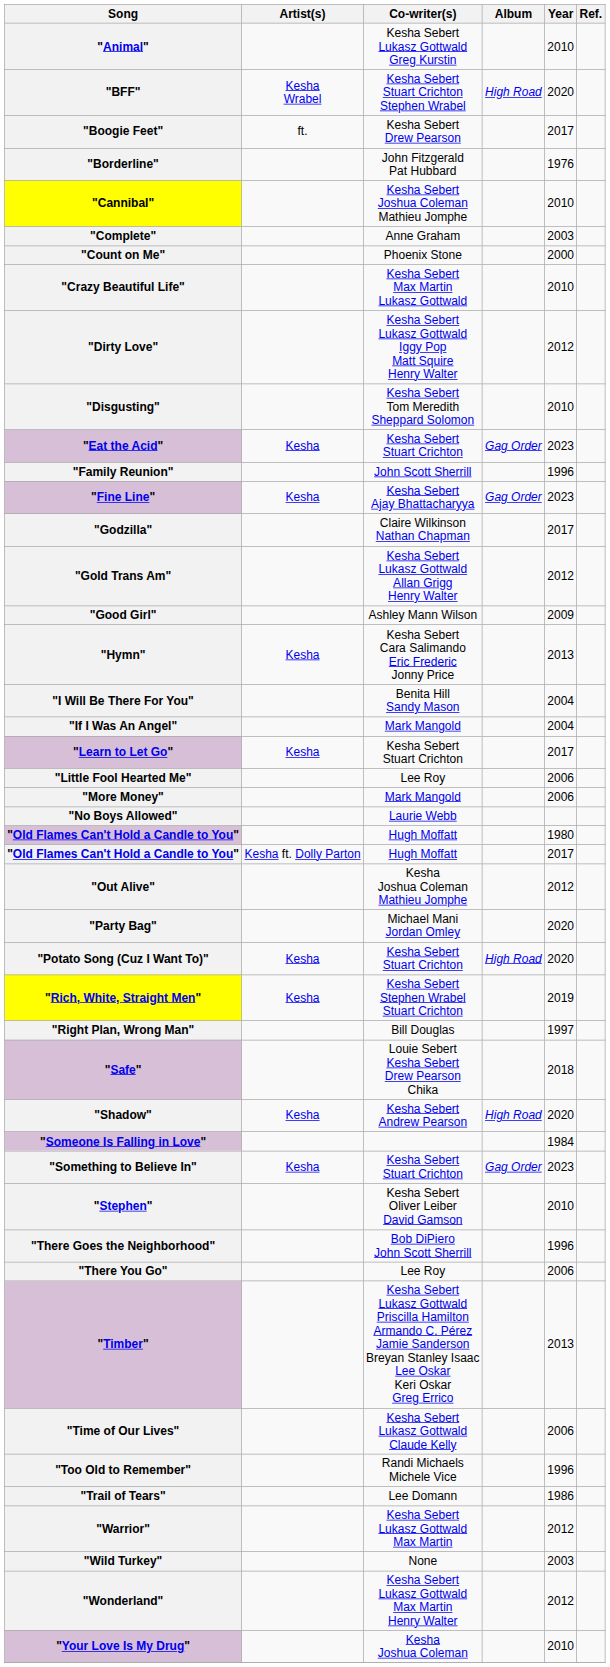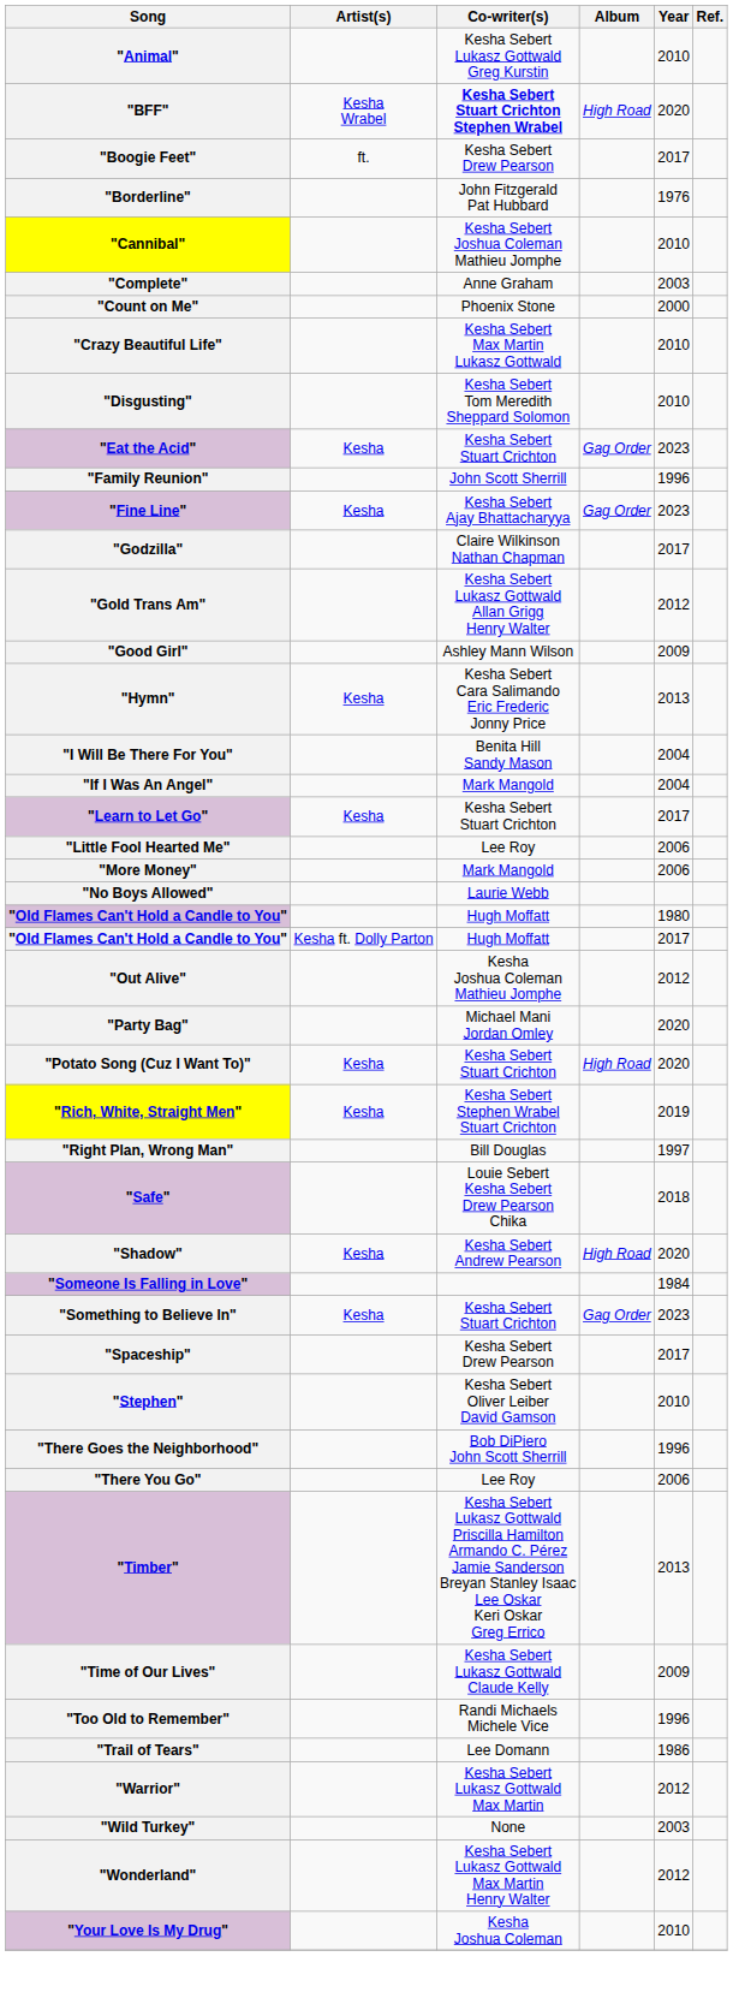"BFF" | Co-writer(s): normal -> bold
- row: "Dirty Love" | Kesha Sebert Lukasz Gottwald Iggy Pop Matt Squire Henry Walter | 2012
+ row: "Spaceship" | Kesha Sebert Drew Pearson | 2017
"Time of Our Lives" | Year: 2006 -> 2009
